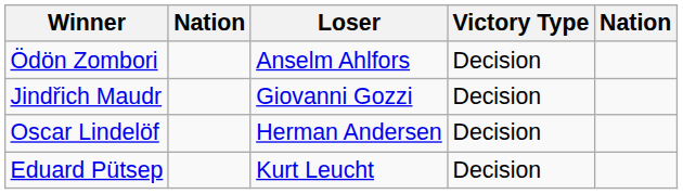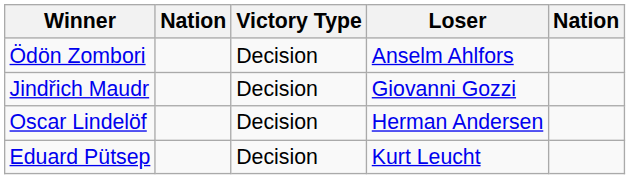columns swapped: Victory Type <-> Loser
